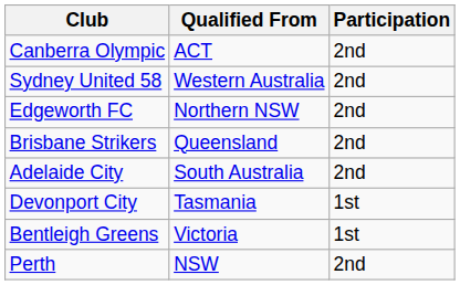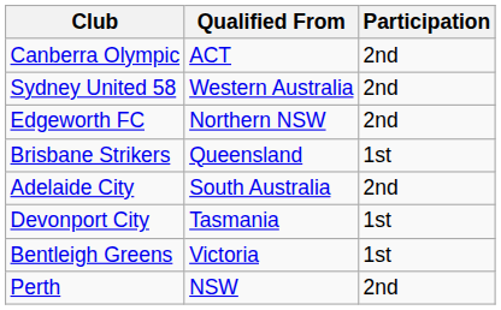Brisbane Strikers | Participation: 2nd -> 1st
